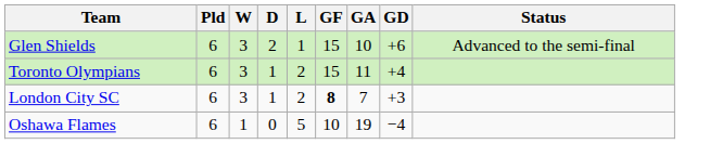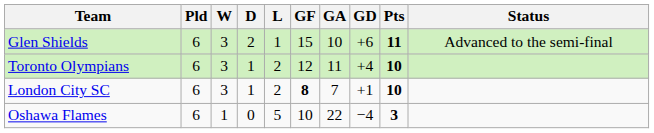+ column: Pts | 11 | 10 | 10 | 3
Toronto Olympians | GF: 15 -> 12
London City SC | GD: +3 -> +1
Oshawa Flames | GA: 19 -> 22
